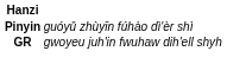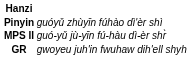+ row: MPS II | guó-yǔ jù-yīn fú-hàu dì-èr shr̀
